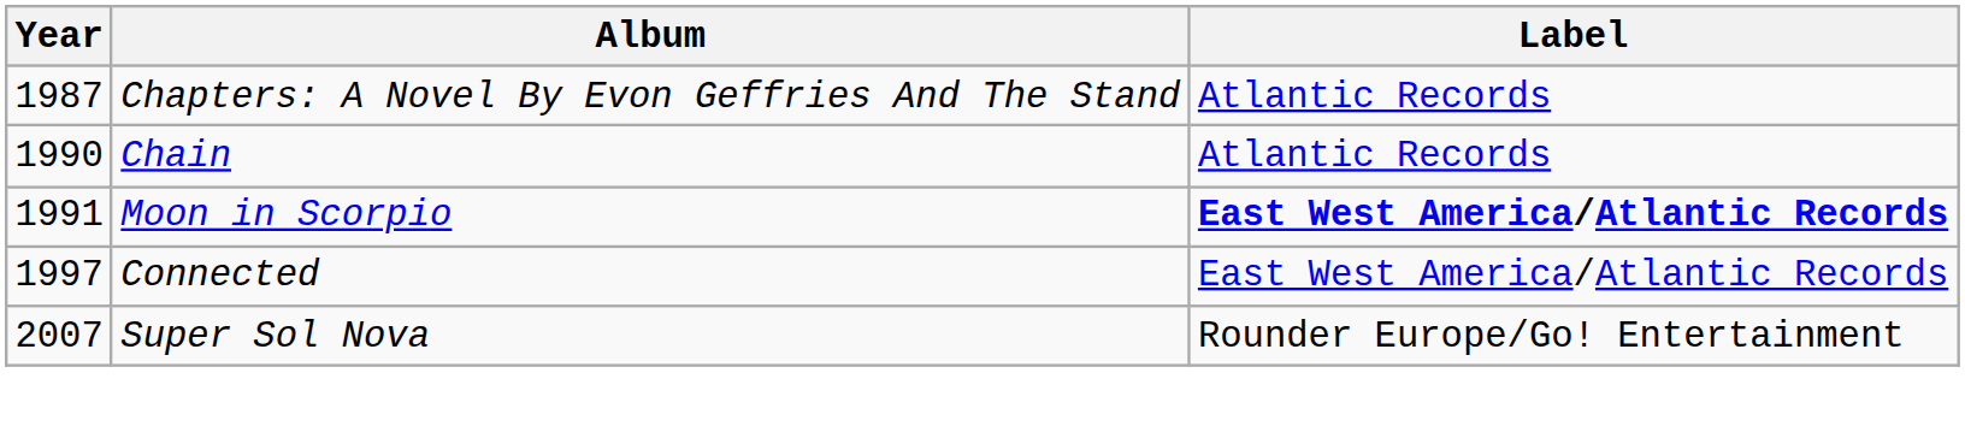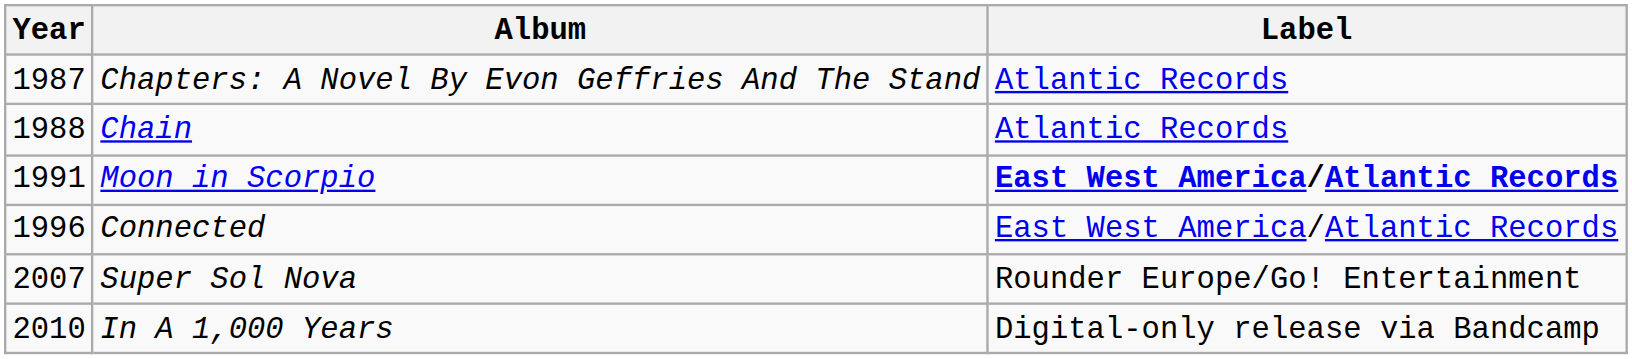Chain | Year: 1990 -> 1988
Connected | Year: 1997 -> 1996
+ row: 2010 | In A 1,000 Years | Digital-only release via Bandcamp
